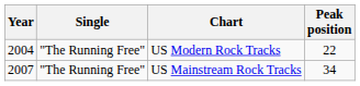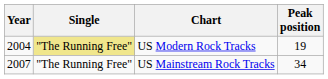US Modern Rock Tracks | Single: no background -> khaki background
US Modern Rock Tracks | Peak position: 22 -> 19
